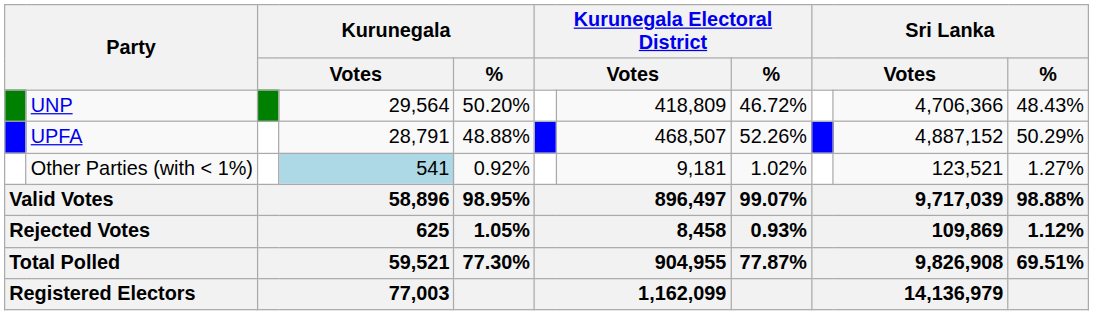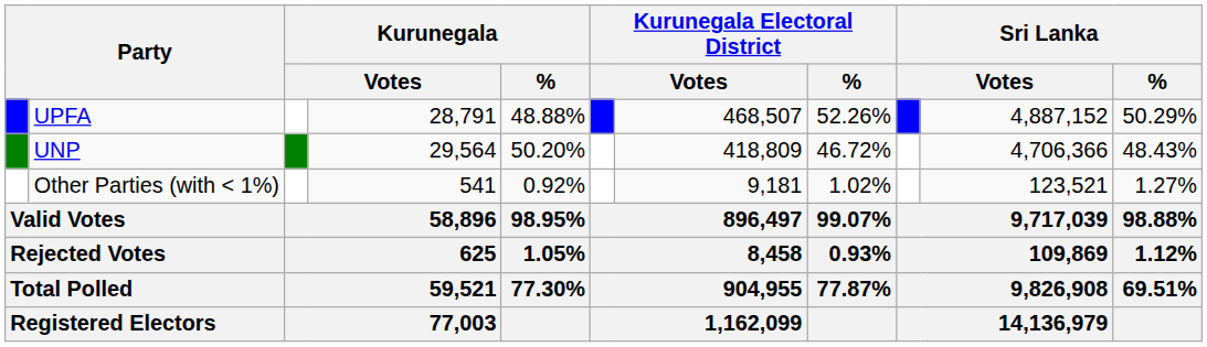rows swapped: UNP <-> UPFA
Other Parties (with < 1%) | column 4: lightblue background -> no background
